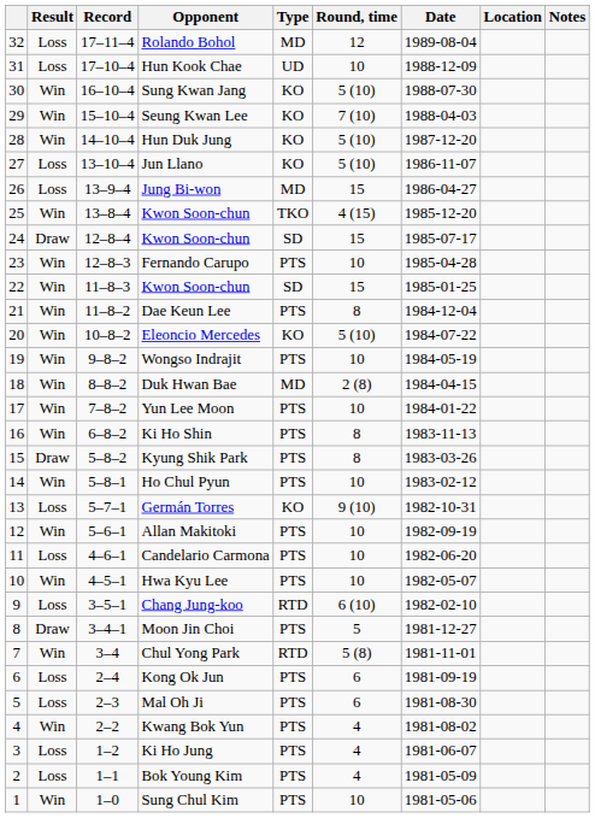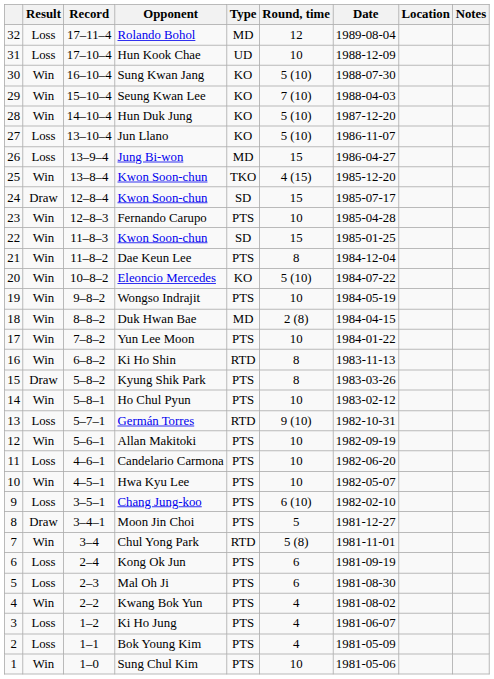Ki Ho Shin | Type: PTS -> RTD
Germán Torres | Type: KO -> RTD
Chang Jung-koo | Type: RTD -> PTS
